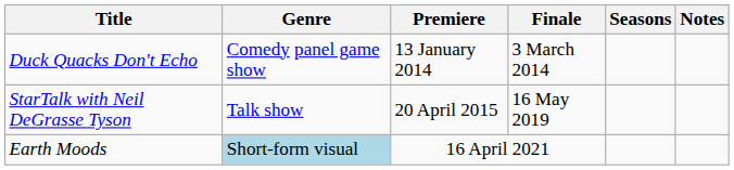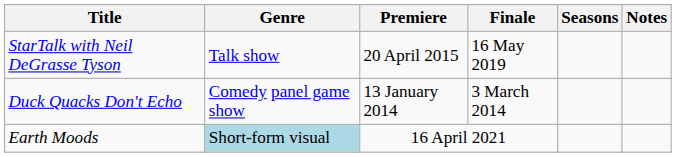rows swapped: Duck Quacks Don't Echo <-> StarTalk with Neil DeGrasse Tyson
